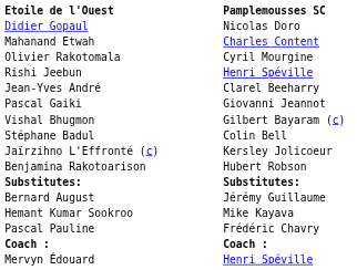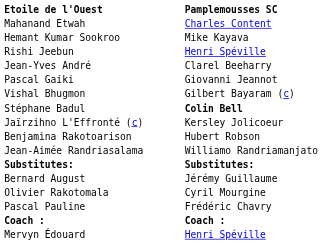- row: Didier Gopaul | Nicolas Doro
rows swapped: Olivier Rakotomala <-> Hemant Kumar Sookroo
Stéphane Badul | Pamplemousses SC: normal -> bold
+ row: Jean-Aimée Randriasalama | Williamo Randriamanjato
